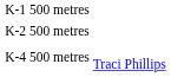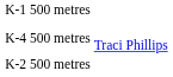rows swapped: K-2 500 metres <-> K-4 500 metres
